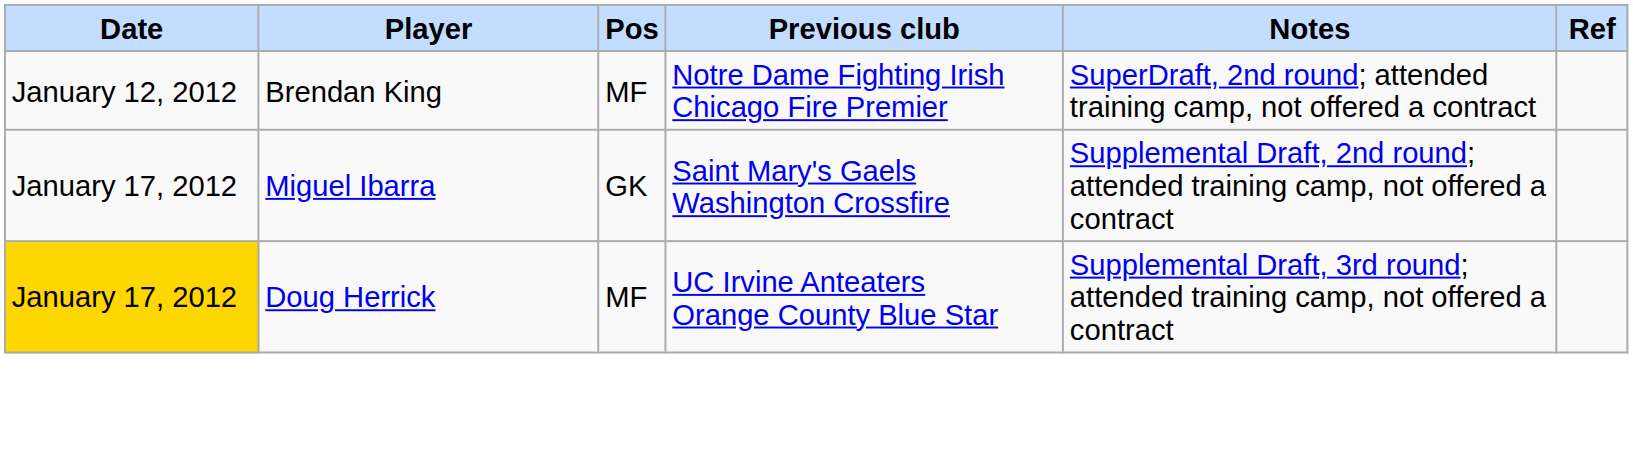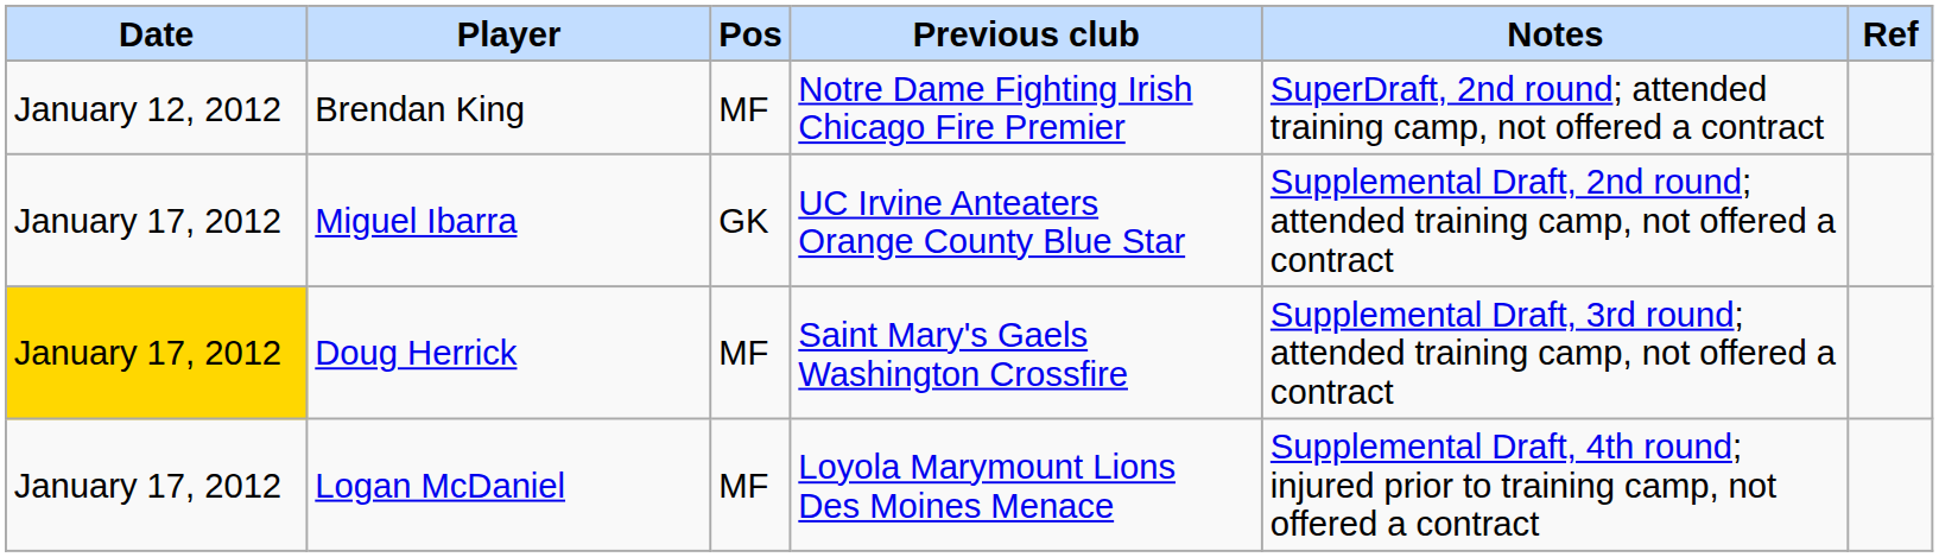Miguel Ibarra | Previous club: Saint Mary's Gaels Washington Crossfire -> UC Irvine Anteaters Orange County Blue Star
Doug Herrick | Previous club: UC Irvine Anteaters Orange County Blue Star -> Saint Mary's Gaels Washington Crossfire
+ row: January 17, 2012 | Logan McDaniel | MF | Loyola Marymount Lions Des Moines Menace | Supplemental Draft, 4th round; injured prior to training camp, not offered a contract
